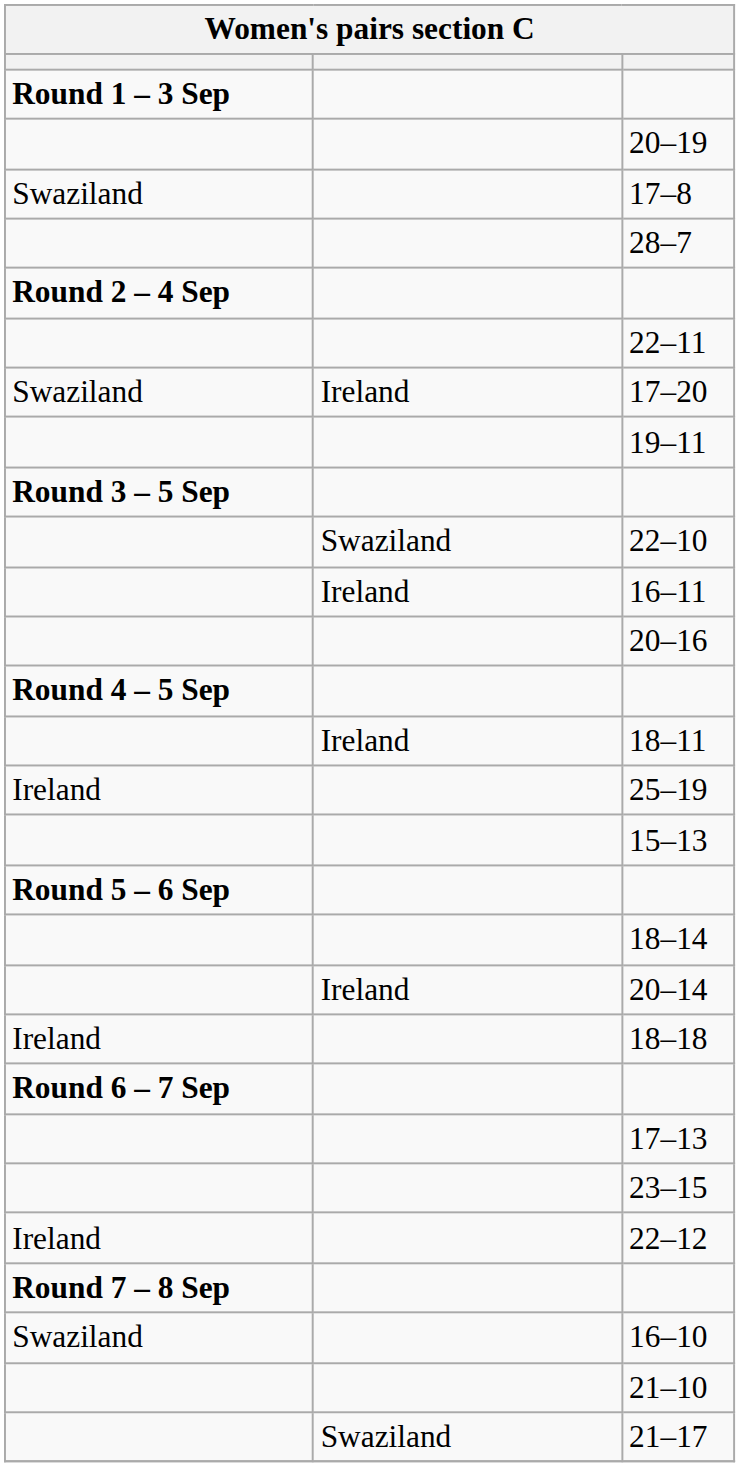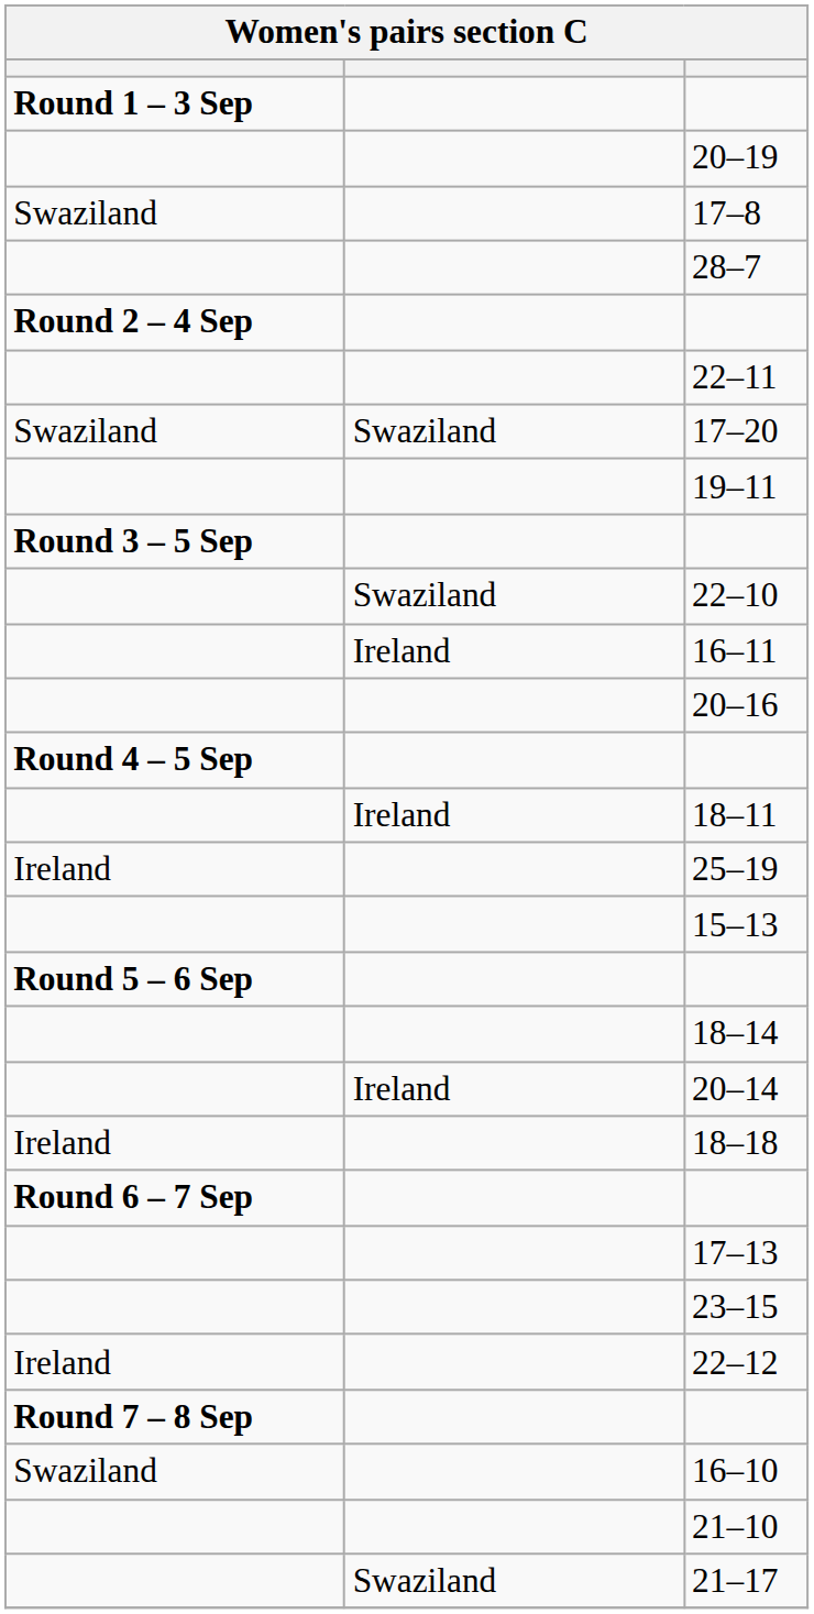17–20 | column 2: Ireland -> Swaziland
